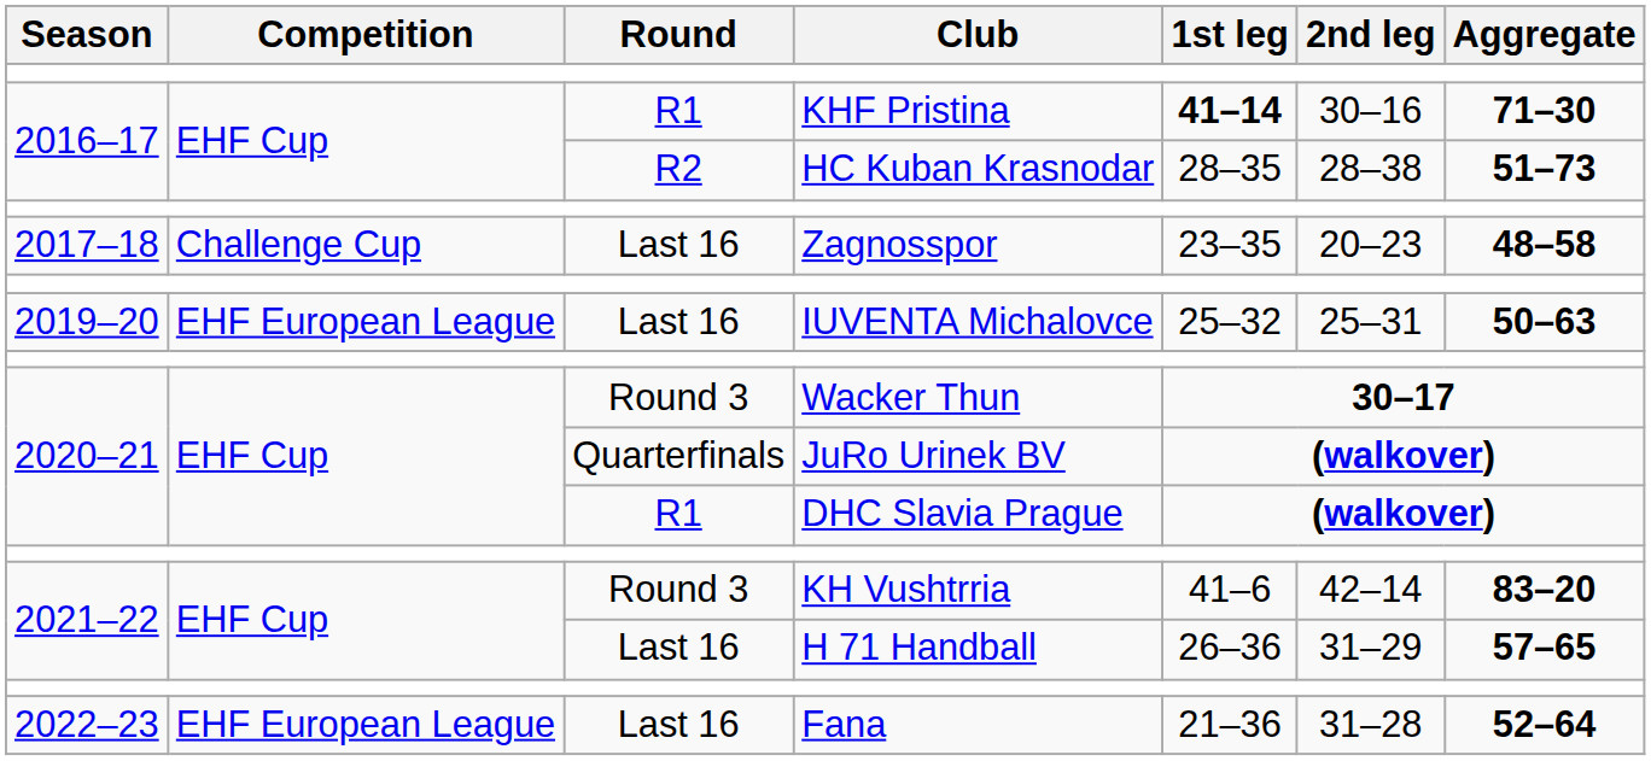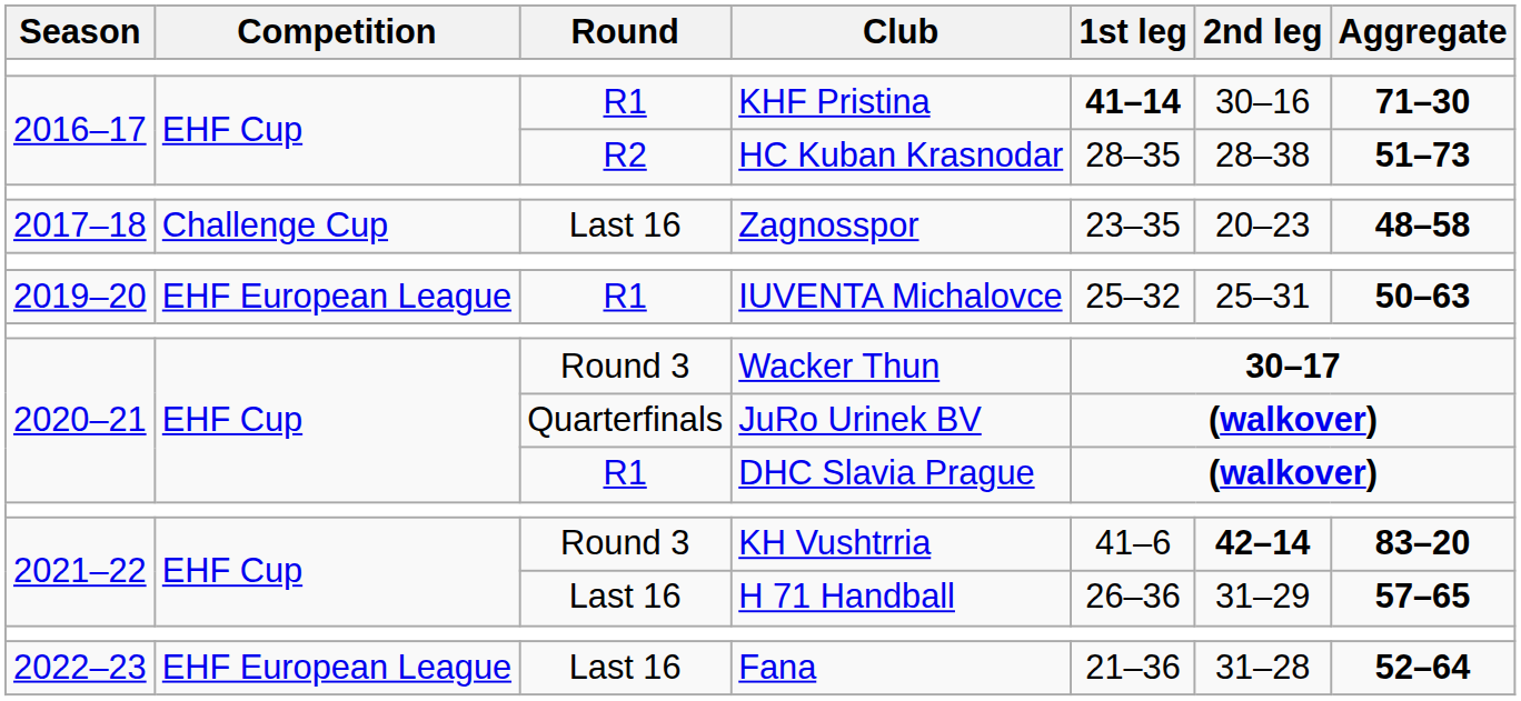IUVENTA Michalovce | Round: Last 16 -> R1
KH Vushtrria | 2nd leg: normal -> bold
